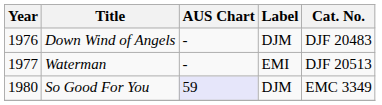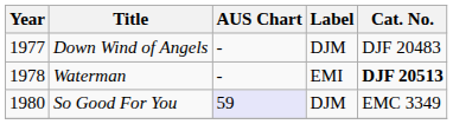Down Wind of Angels | Year: 1976 -> 1977
Waterman | Year: 1977 -> 1978
Waterman | Cat. No.: normal -> bold
